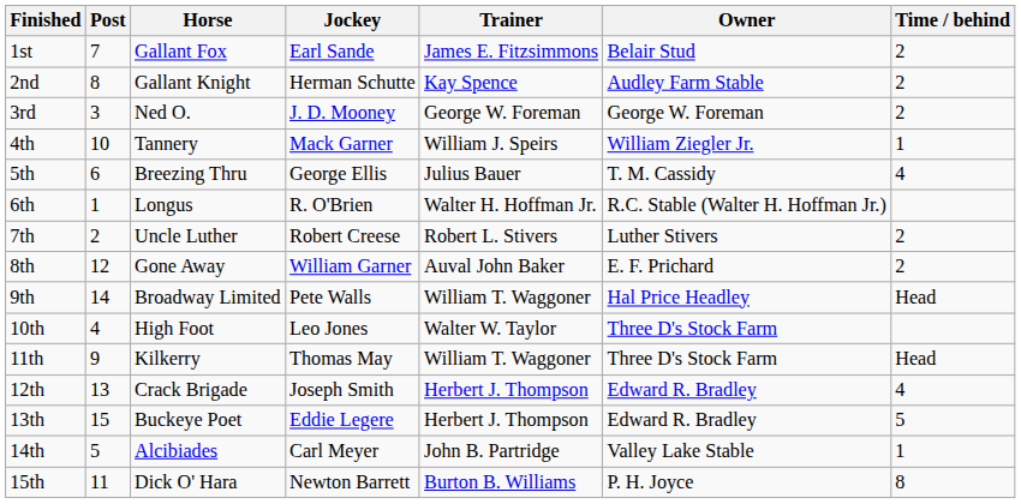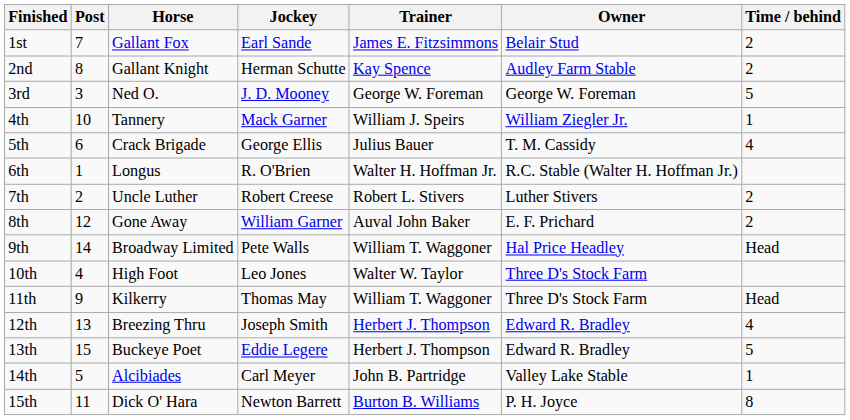3rd | Time / behind: 2 -> 5
5th | Horse: Breezing Thru -> Crack Brigade
12th | Horse: Crack Brigade -> Breezing Thru
